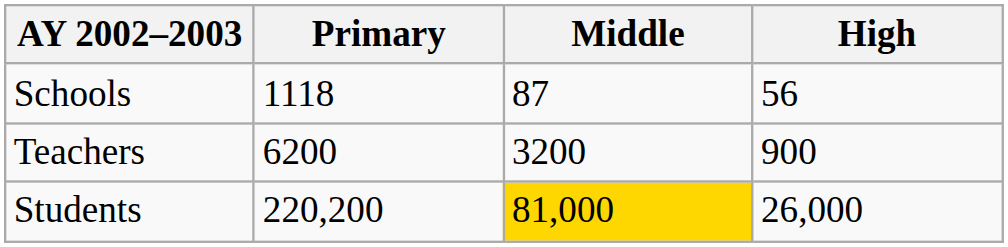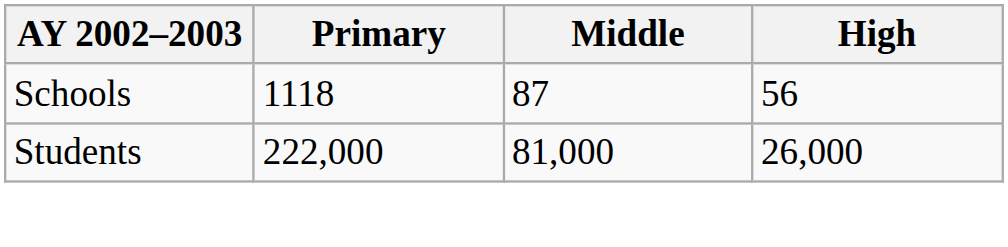- row: Teachers | 6200 | 3200 | 900
Students | Primary: 220,200 -> 222,000
Students | Middle: gold background -> no background
